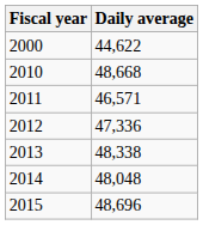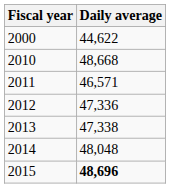2013 | Daily average: 48,338 -> 47,338
2015 | Daily average: normal -> bold
